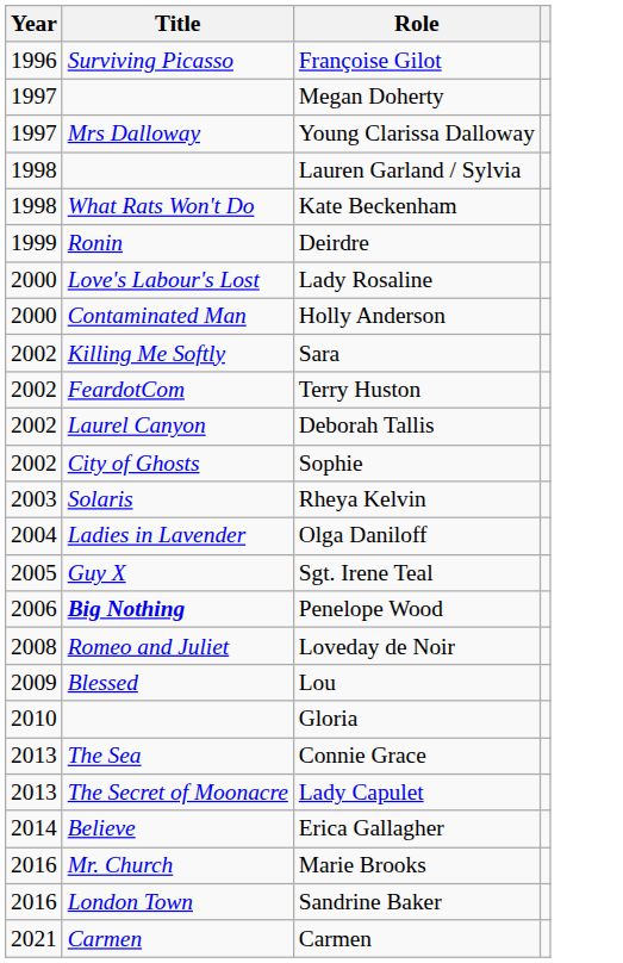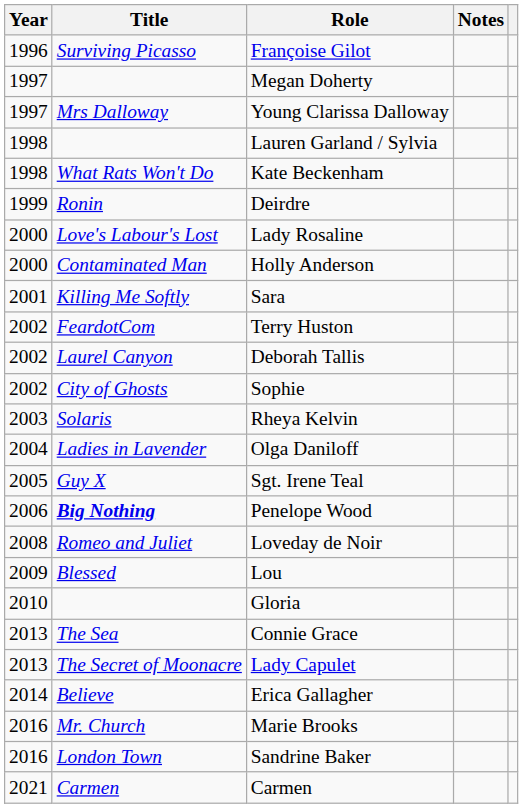+ column: Notes
Sara | Year: 2002 -> 2001
